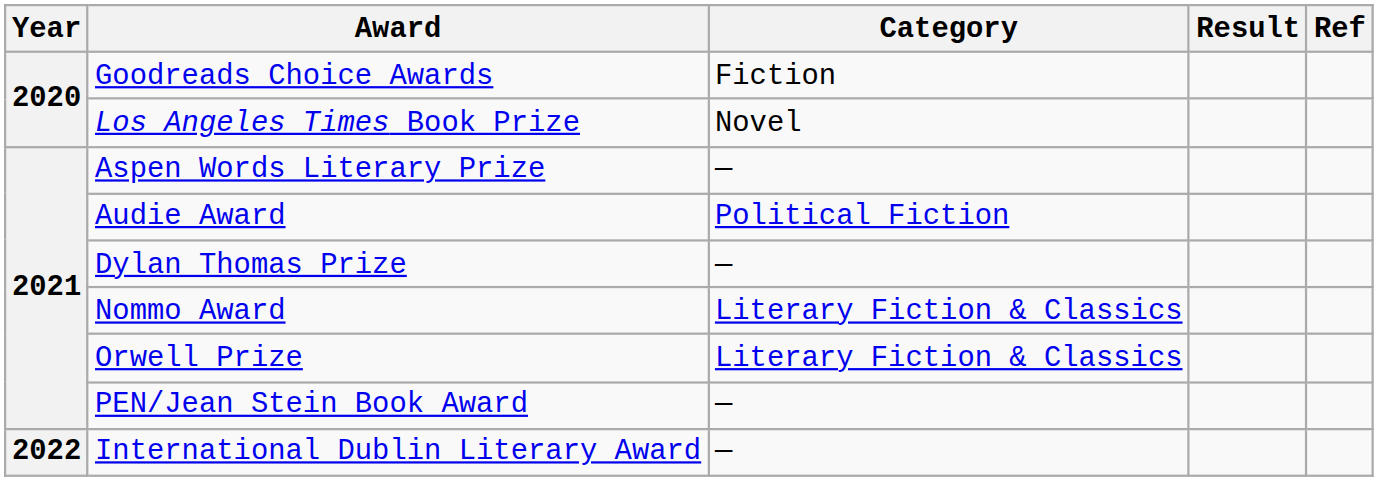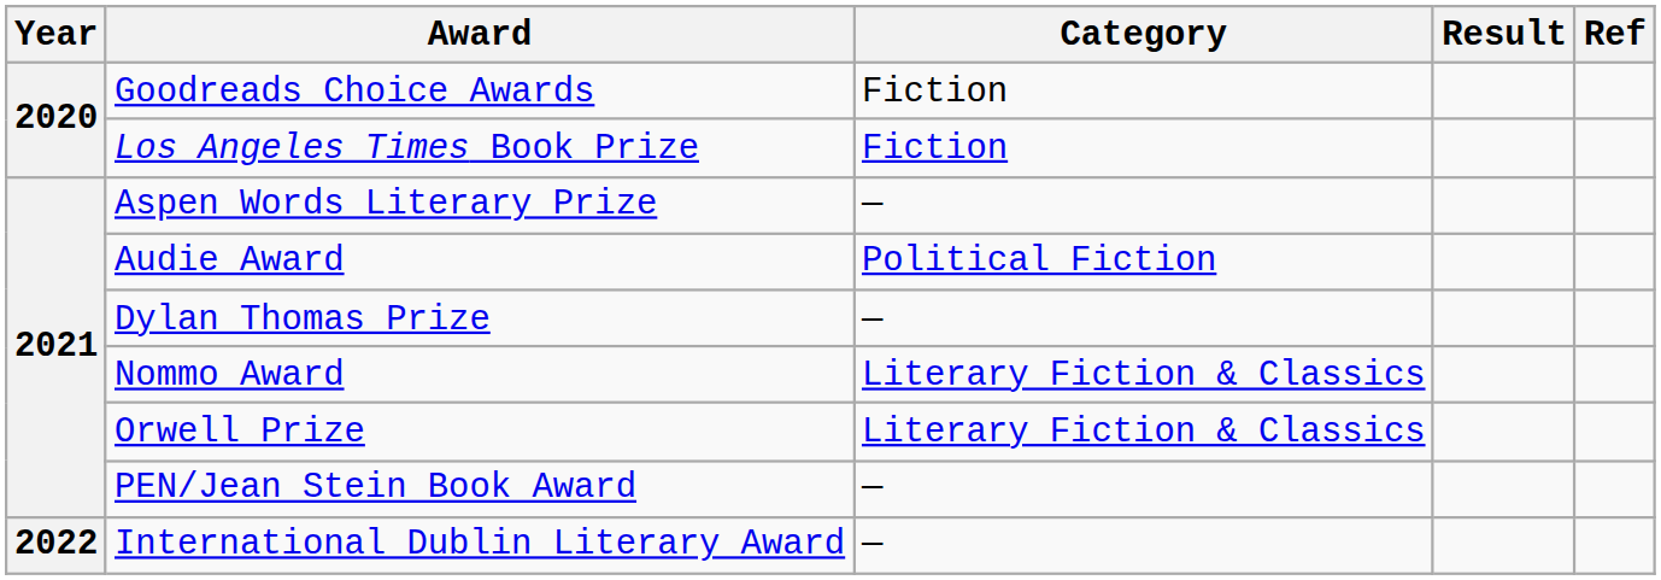Los Angeles Times Book Prize | Category: Novel -> Fiction
